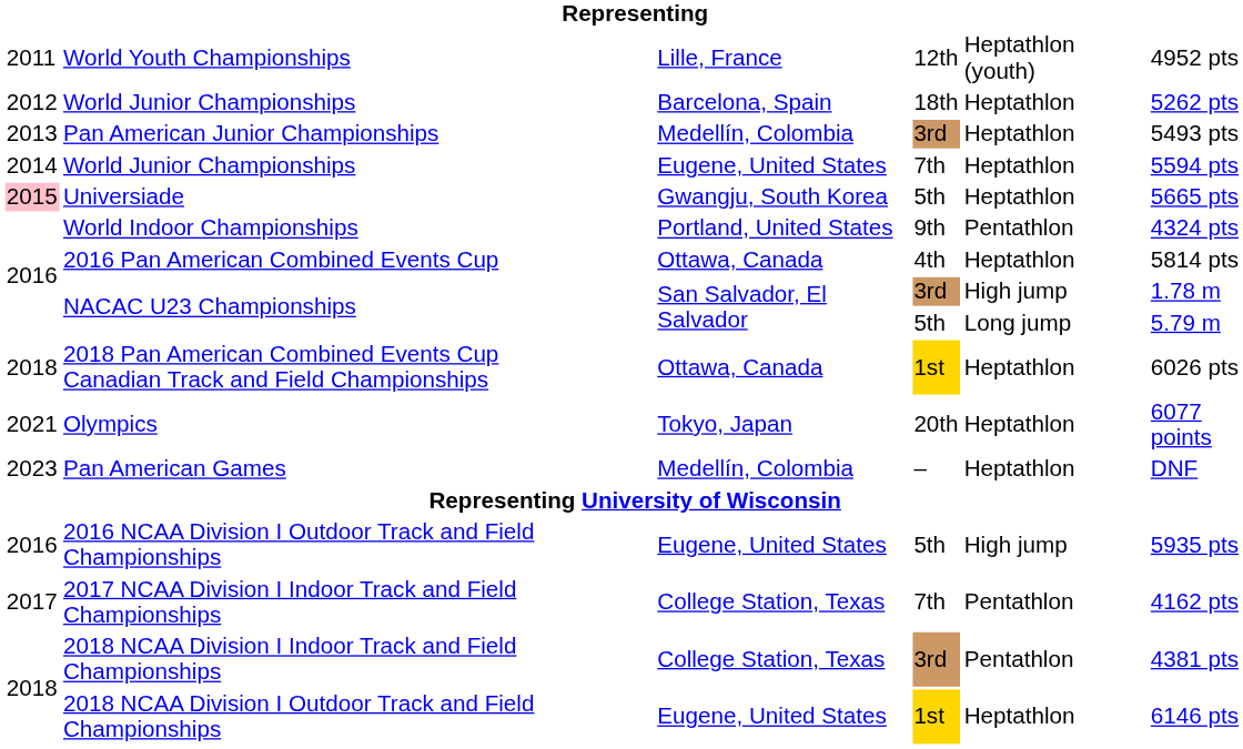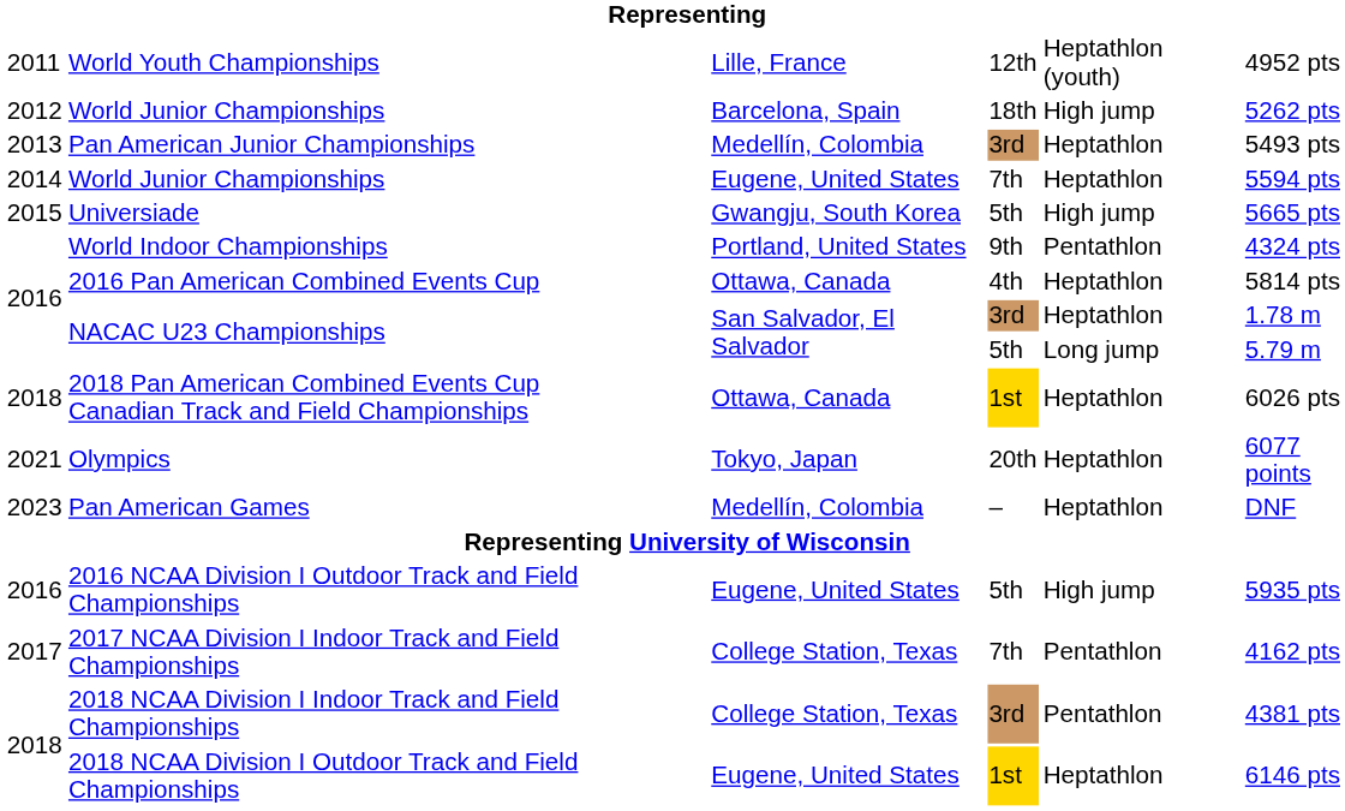World Junior Championships / 18th | column 5: Heptathlon -> High jump
Universiade | column 1: pink background -> no background
Universiade | column 5: Heptathlon -> High jump
NACAC U23 Championships / 3rd | column 5: High jump -> Heptathlon
